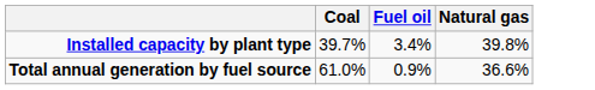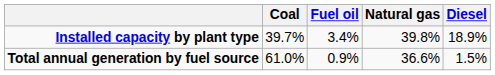+ column: Diesel | 18.9% | 1.5%
